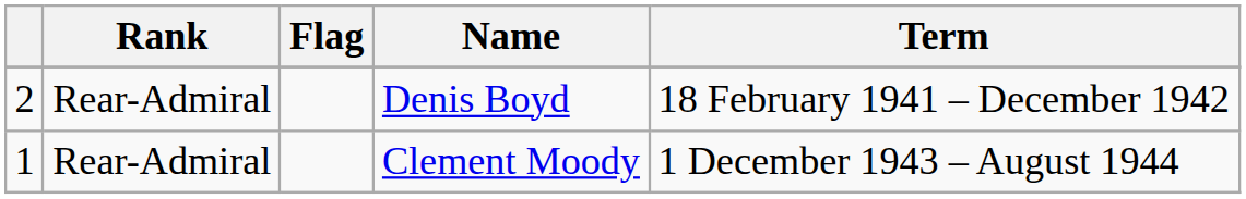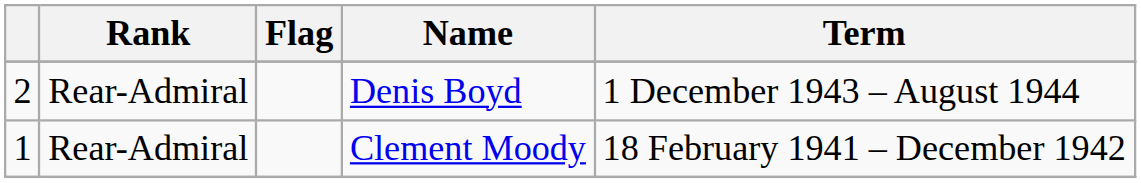Denis Boyd | Term: 18 February 1941 – December 1942 -> 1 December 1943 – August 1944
Clement Moody | Term: 1 December 1943 – August 1944 -> 18 February 1941 – December 1942
